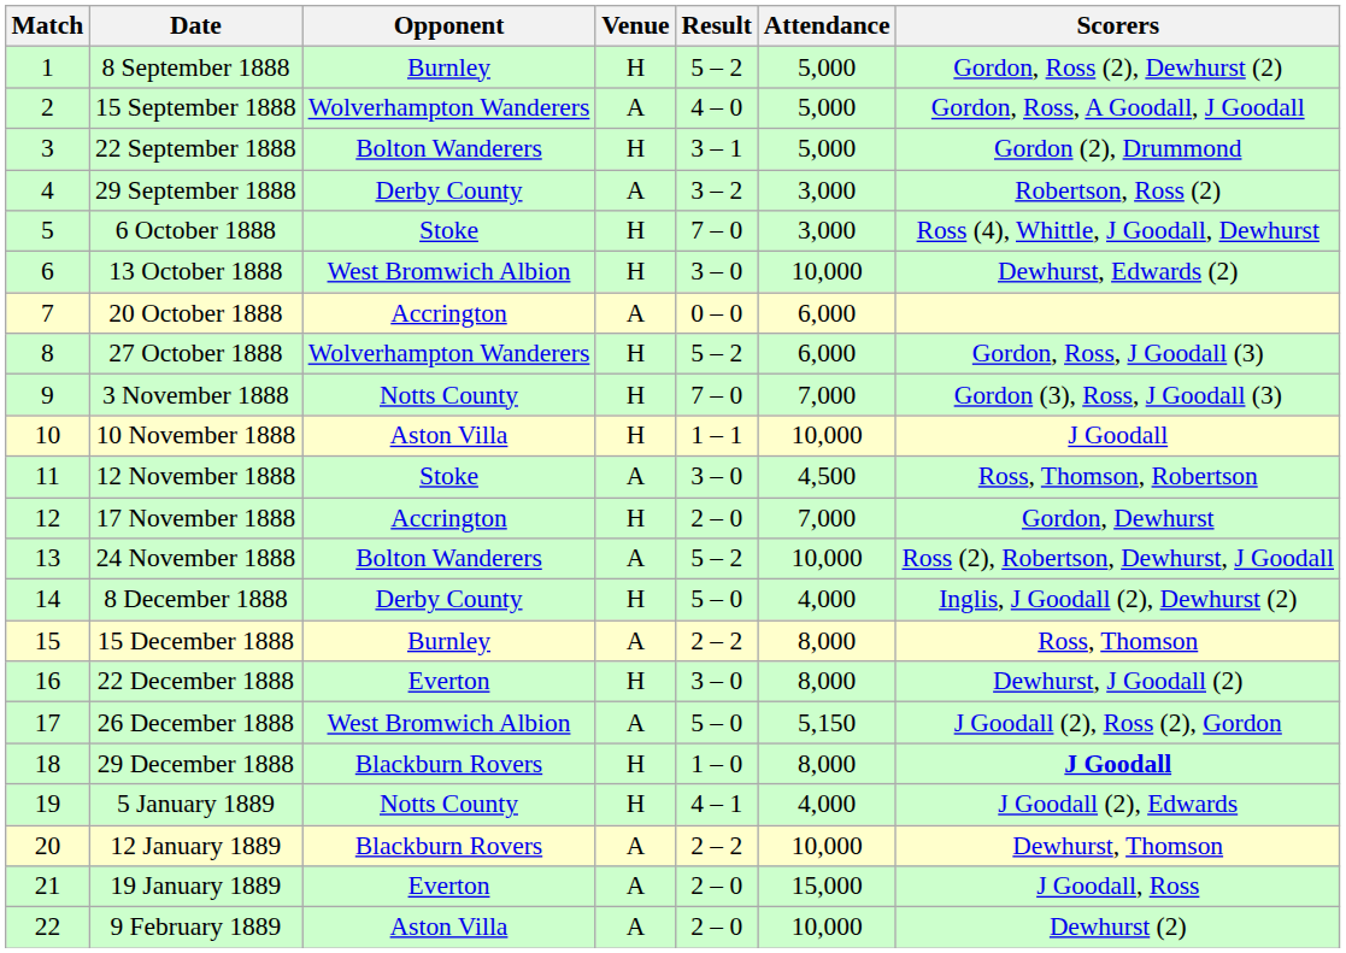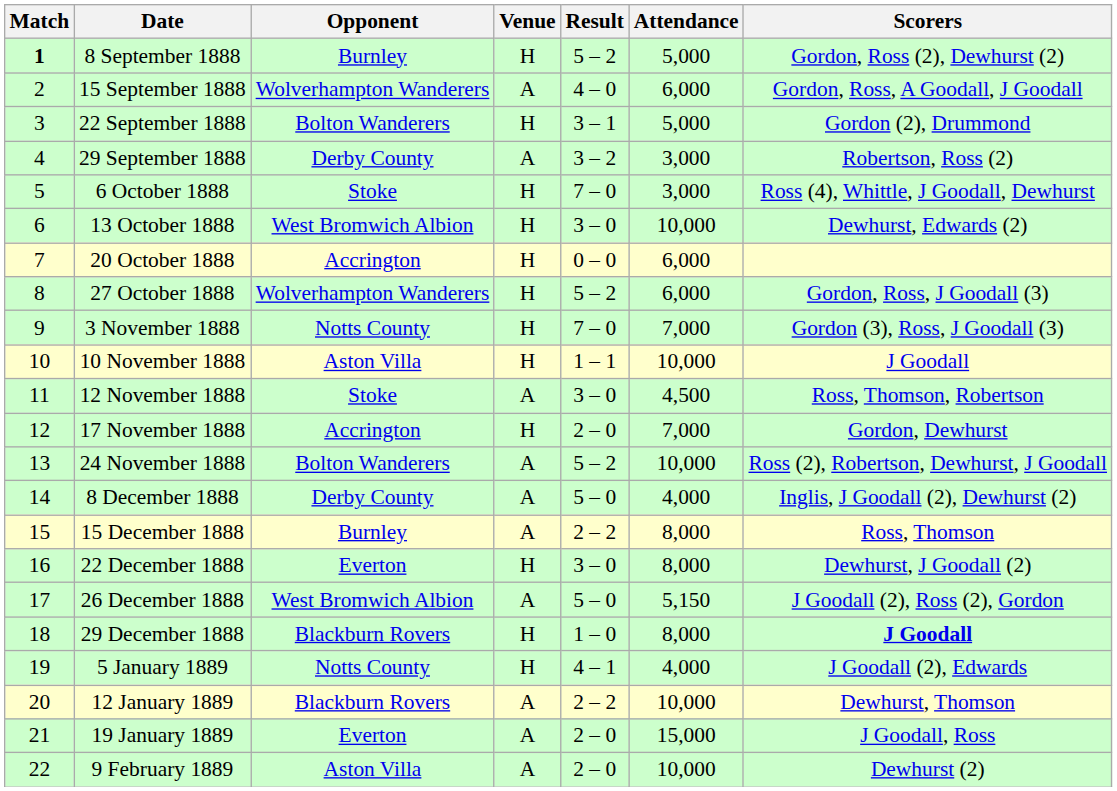8 September 1888 | Match: normal -> bold
15 September 1888 | Attendance: 5,000 -> 6,000
20 October 1888 | Venue: A -> H
8 December 1888 | Venue: H -> A
